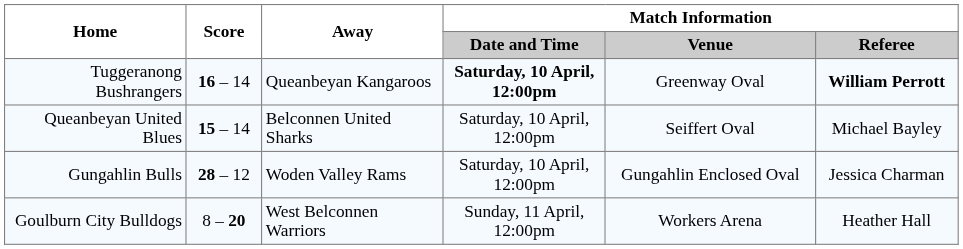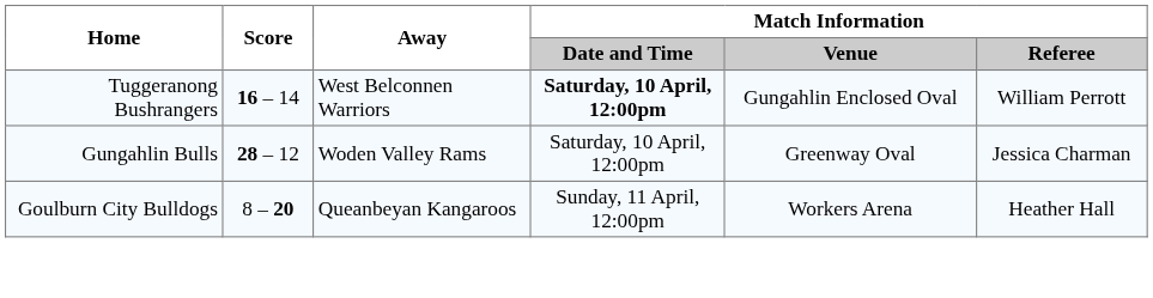Tuggeranong Bushrangers | Away: Queanbeyan Kangaroos -> West Belconnen Warriors
Tuggeranong Bushrangers | Match Information / Venue: Greenway Oval -> Gungahlin Enclosed Oval
Tuggeranong Bushrangers | Match Information / Referee: bold -> normal
- row: Queanbeyan United Blues | 15 – 14 | Belconnen United Sharks | Saturday, 10 April, 12:00pm | Seiffert Oval | Michael Bayley
Gungahlin Bulls | Match Information / Venue: Gungahlin Enclosed Oval -> Greenway Oval
Goulburn City Bulldogs | Away: West Belconnen Warriors -> Queanbeyan Kangaroos
